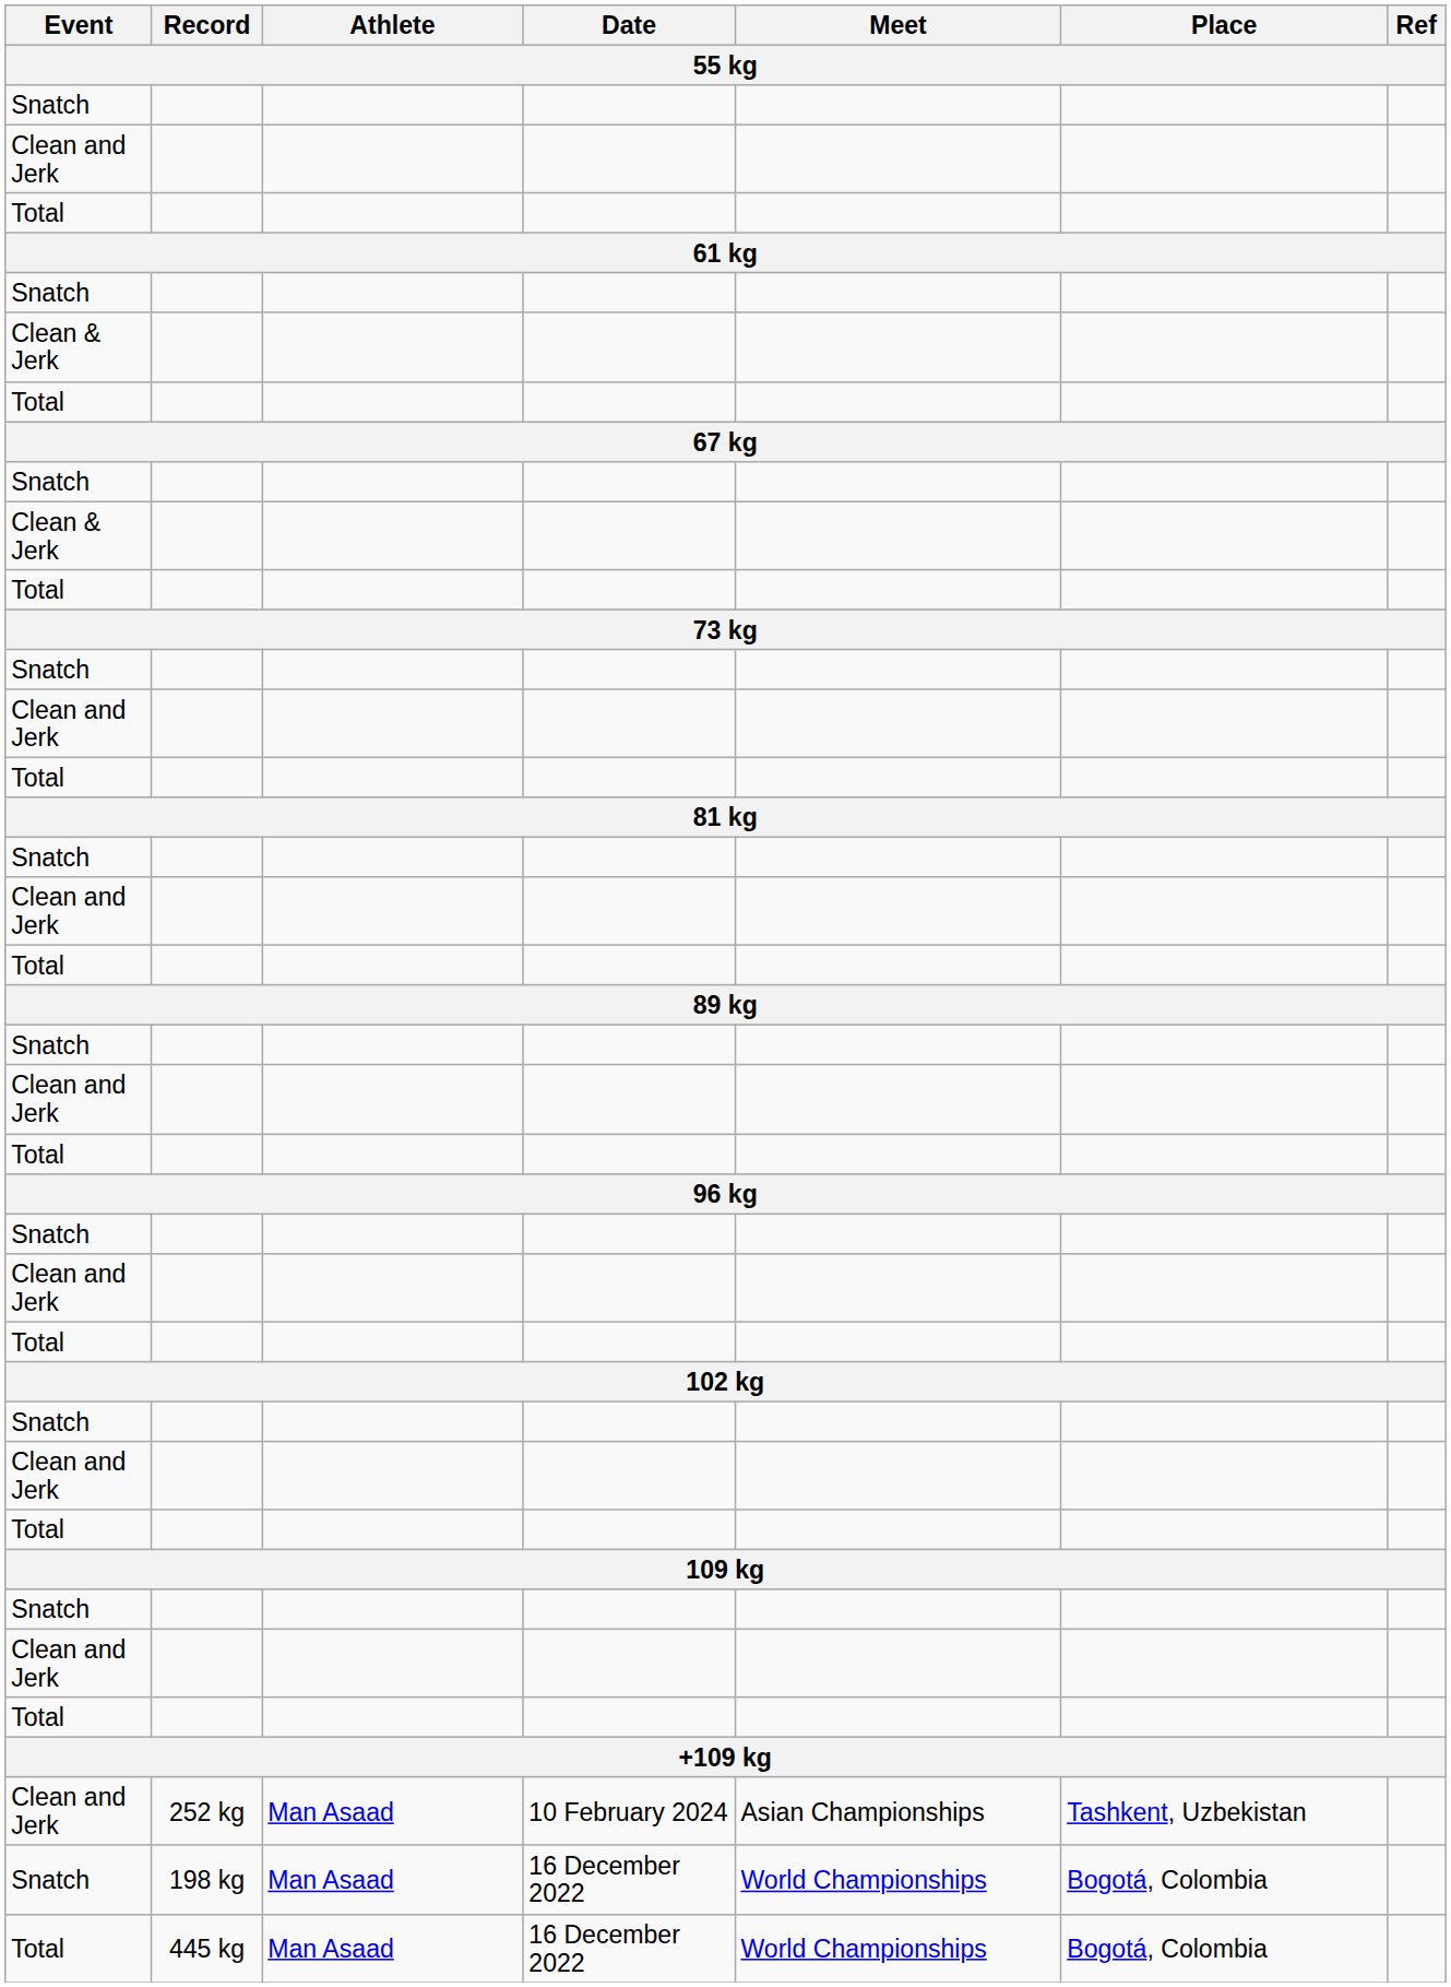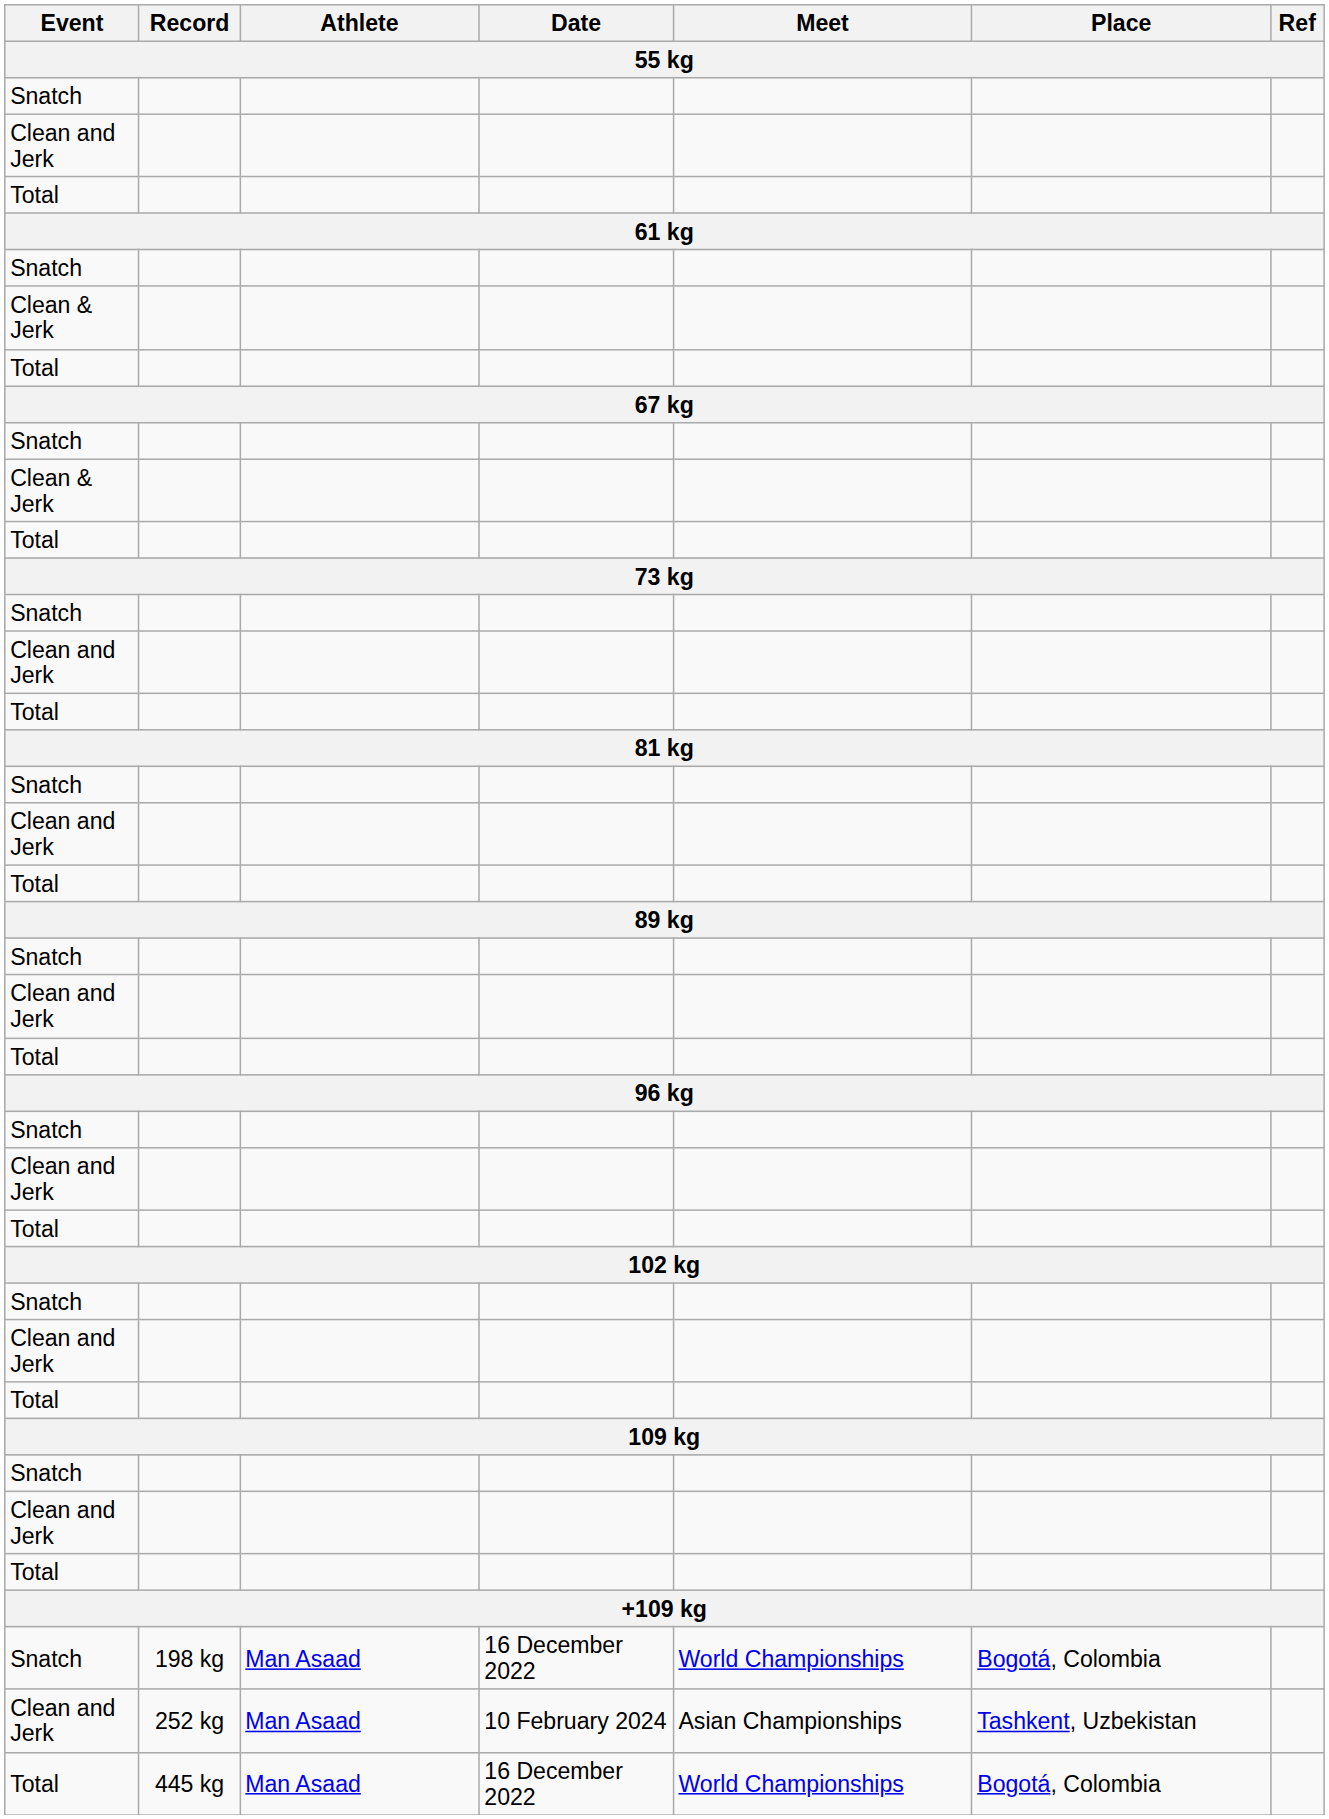rows swapped: Snatch / 198 kg <-> Clean and Jerk / 252 kg
